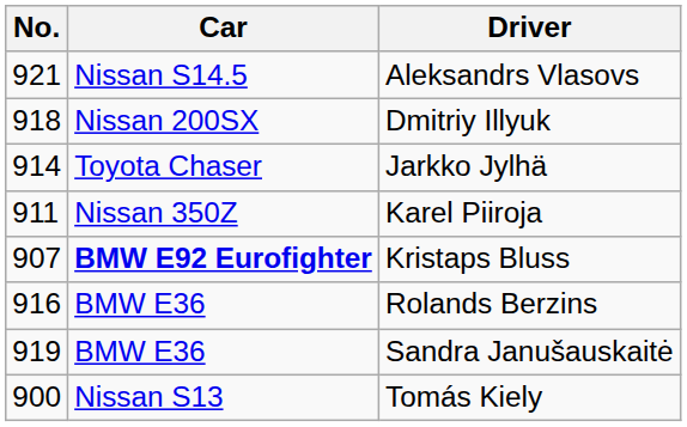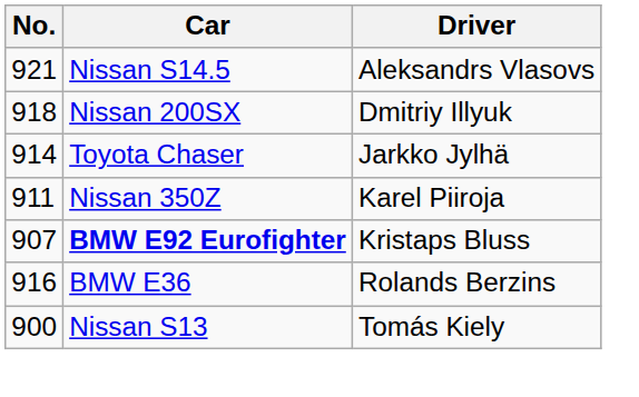- row: 919 | BMW E36 | Sandra Janušauskaitė
